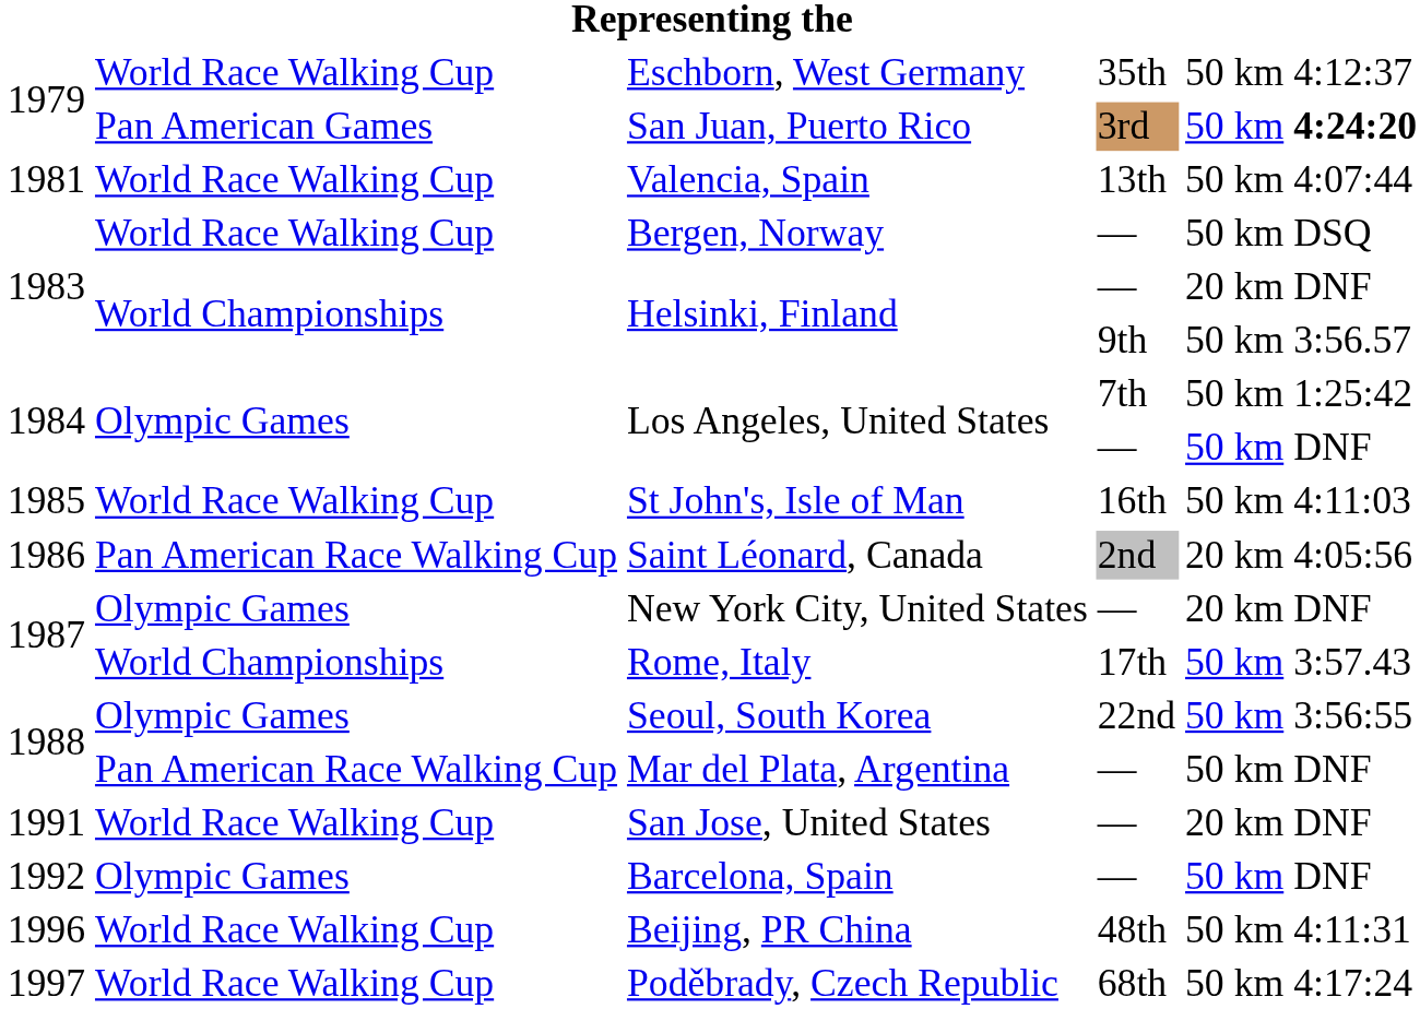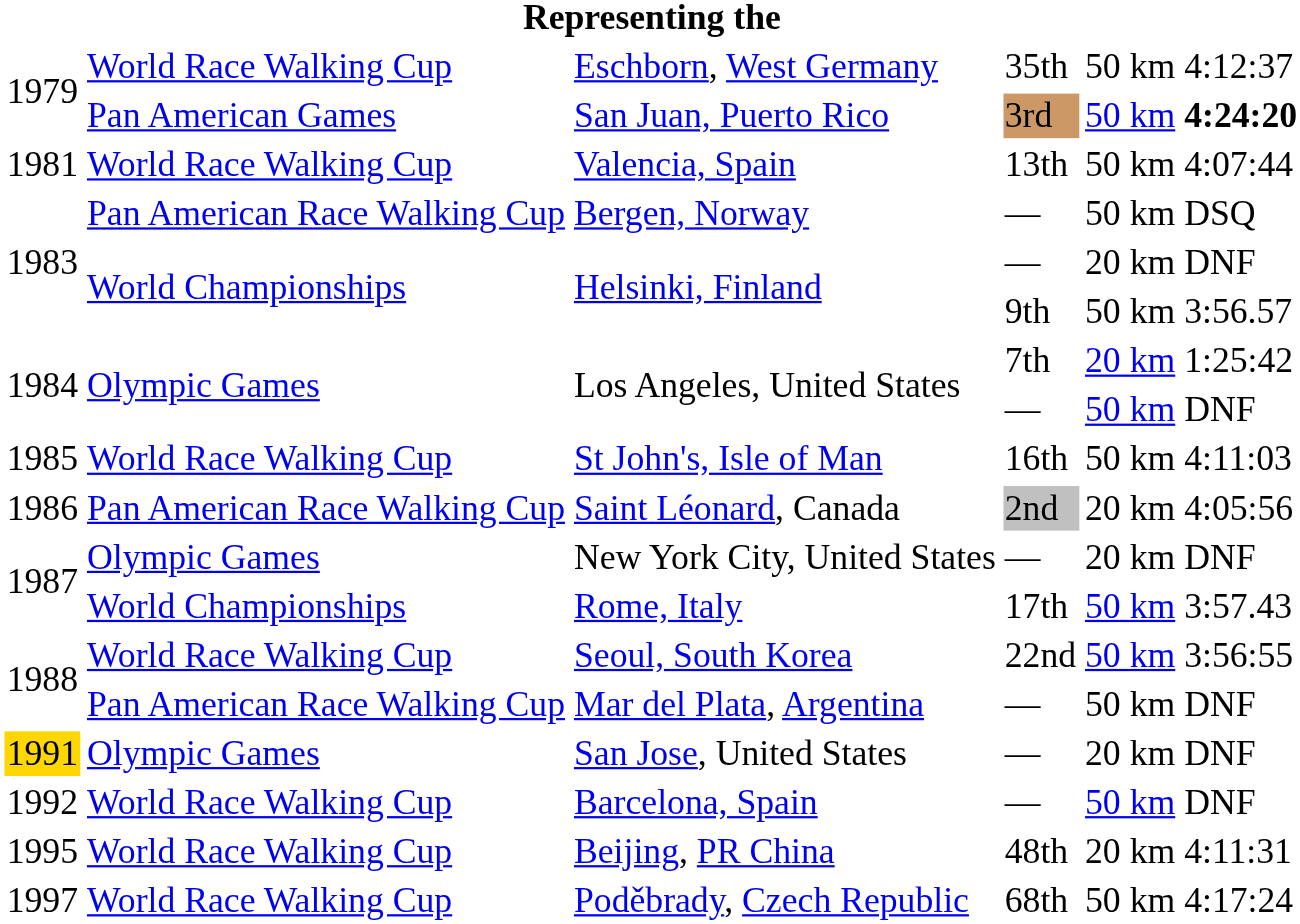Bergen, Norway | column 2: World Race Walking Cup -> Pan American Race Walking Cup
Los Angeles, United States / 7th | column 5: 50 km -> 20 km
Seoul, South Korea | column 2: Olympic Games -> World Race Walking Cup
San Jose, United States | column 1: no background -> gold background
San Jose, United States | column 2: World Race Walking Cup -> Olympic Games
Barcelona, Spain | column 2: Olympic Games -> World Race Walking Cup
Beijing, PR China | column 1: 1996 -> 1995
Beijing, PR China | column 5: 50 km -> 20 km
